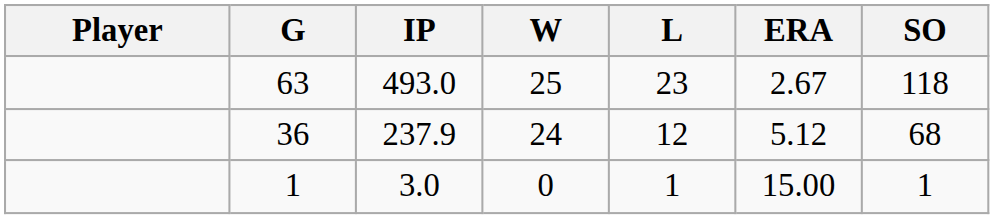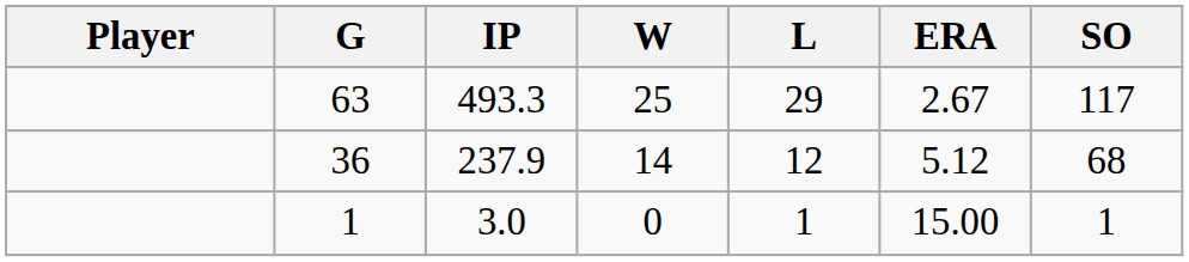63 | IP: 493.0 -> 493.3
63 | L: 23 -> 29
63 | SO: 118 -> 117
36 | W: 24 -> 14
